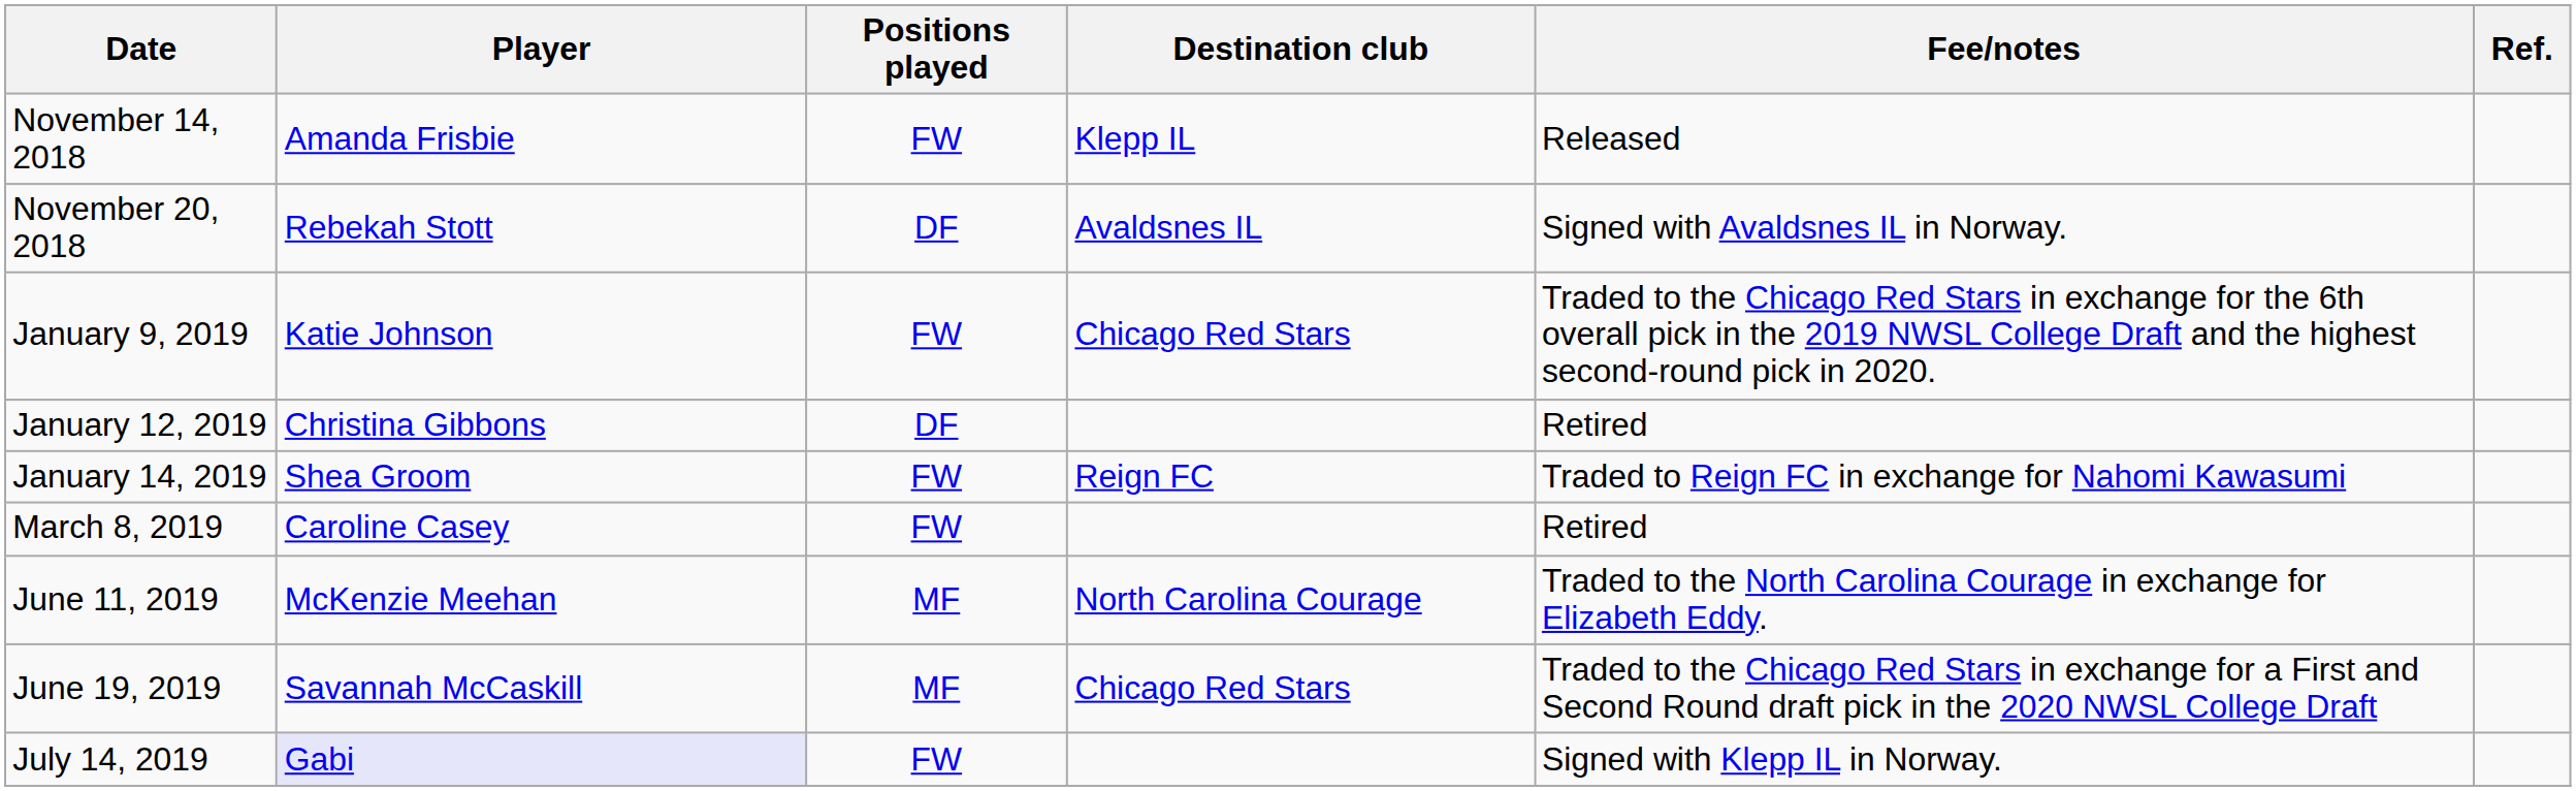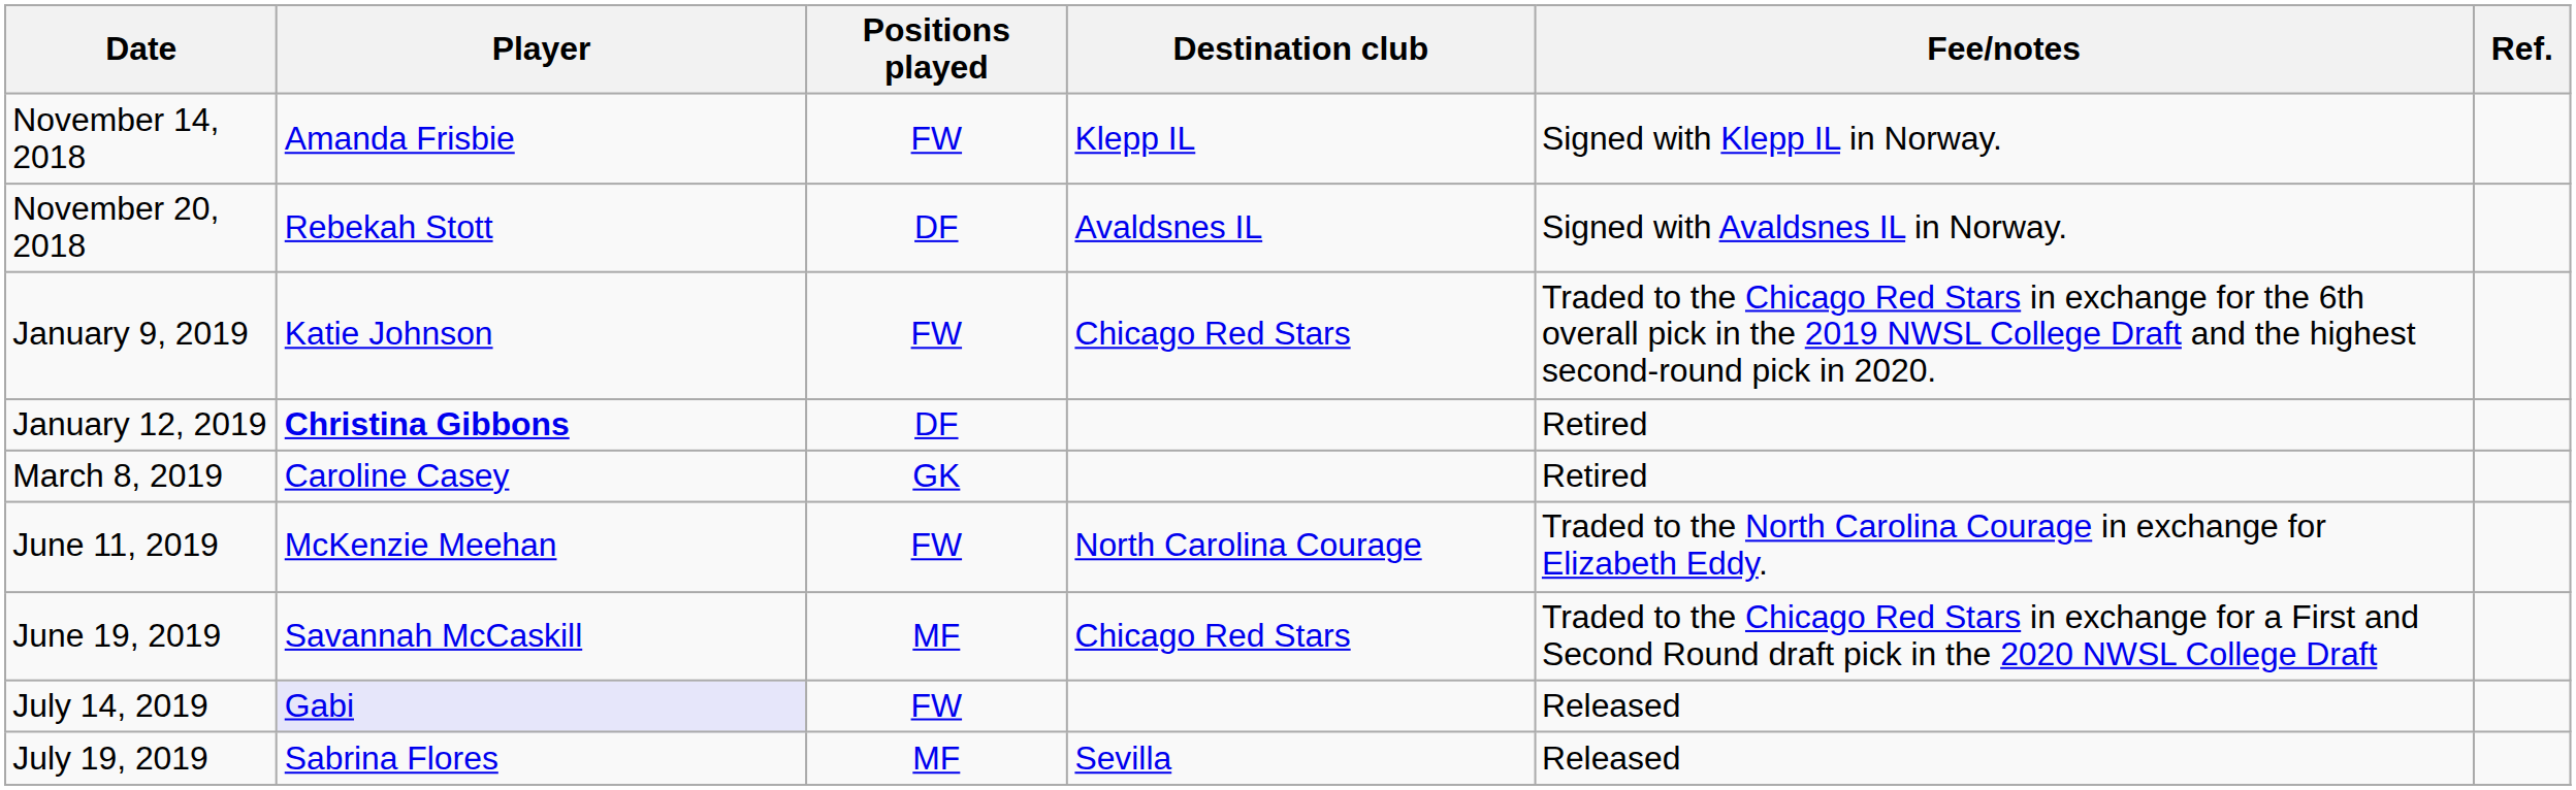November 14, 2018 | Fee/notes: Released -> Signed with Klepp IL in Norway.
January 12, 2019 | Player: normal -> bold
- row: January 14, 2019 | Shea Groom | FW | Reign FC | Traded to Reign FC in exchange for Nahomi Kawasumi
March 8, 2019 | Positions played: FW -> GK
June 11, 2019 | Positions played: MF -> FW
July 14, 2019 | Fee/notes: Signed with Klepp IL in Norway. -> Released
+ row: July 19, 2019 | Sabrina Flores | MF | Sevilla | Released
